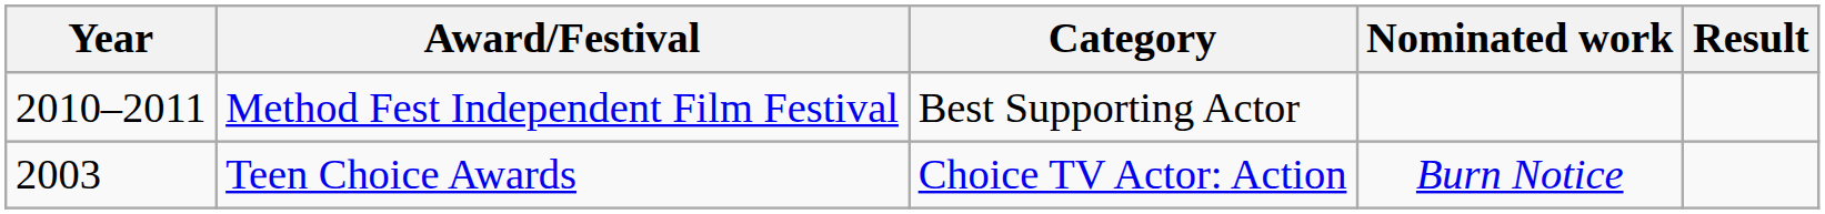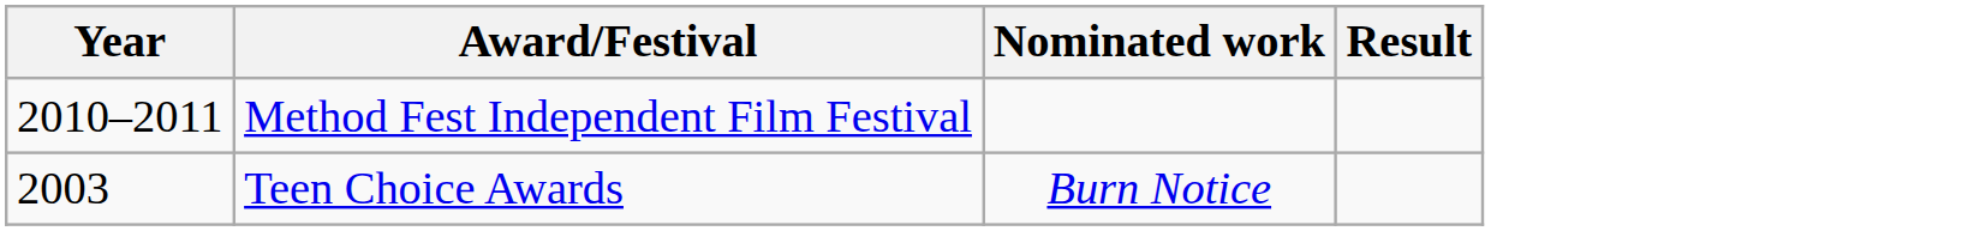- column: Category | Best Supporting Actor | Choice TV Actor: Action
